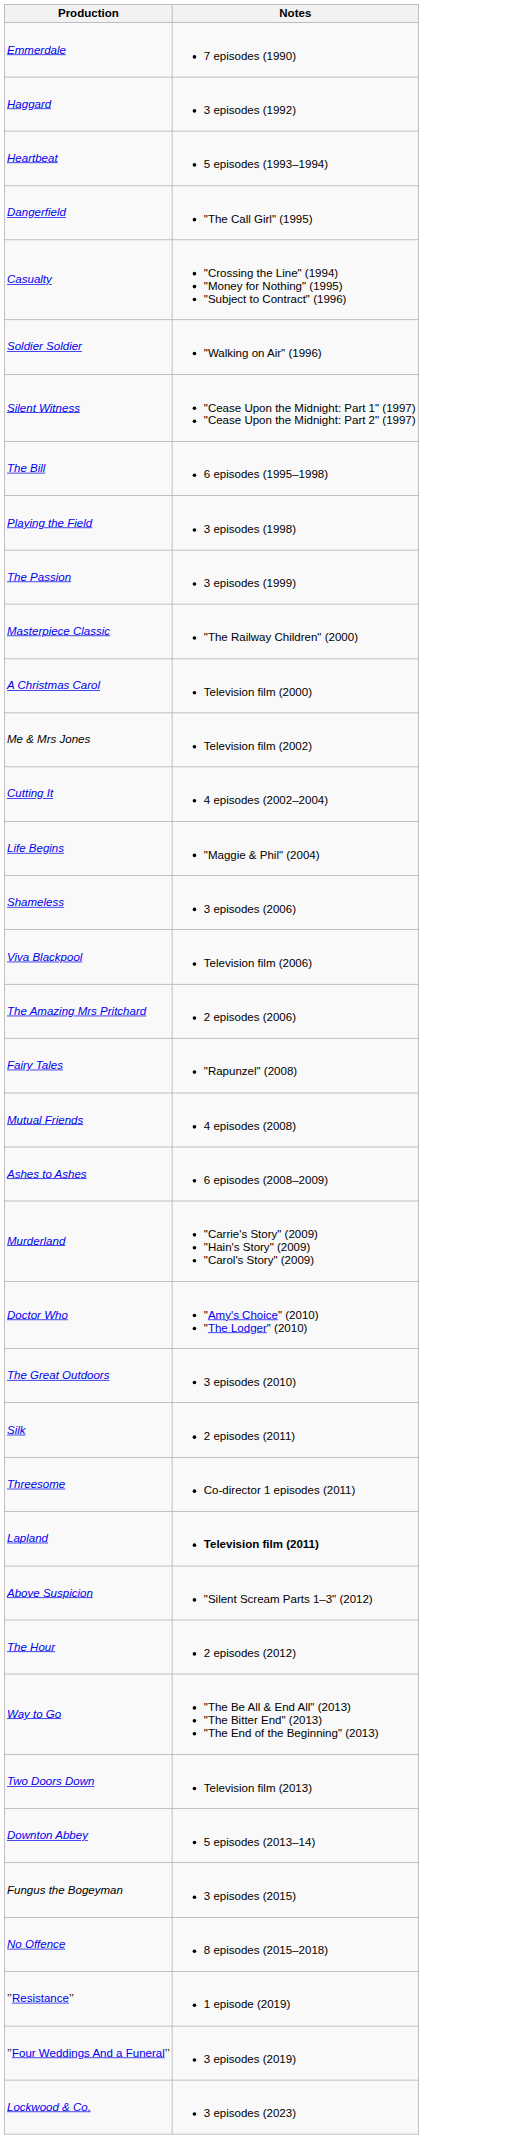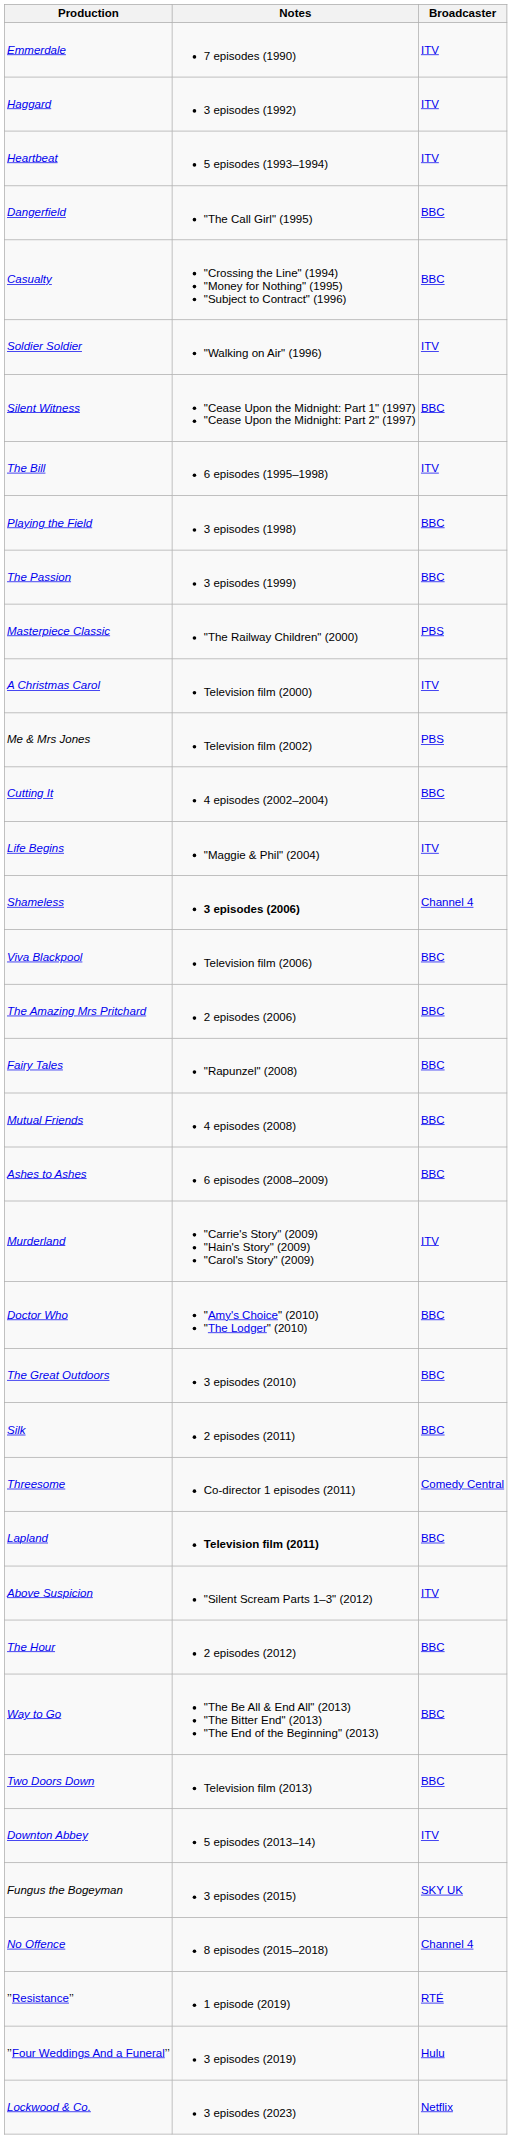+ column: Broadcaster | ITV | ITV | ITV | BBC | BBC | ITV | BBC | ITV | BBC | BBC | PBS | ITV | PBS | BBC | ITV | Channel 4 | BBC | BBC | BBC | BBC | BBC | ITV | BBC | BBC | BBC | Comedy Central | BBC | ITV | BBC | BBC | BBC | ITV | SKY UK | Channel 4 | RTÉ | Hulu | Netflix
Shameless | Notes: normal -> bold
